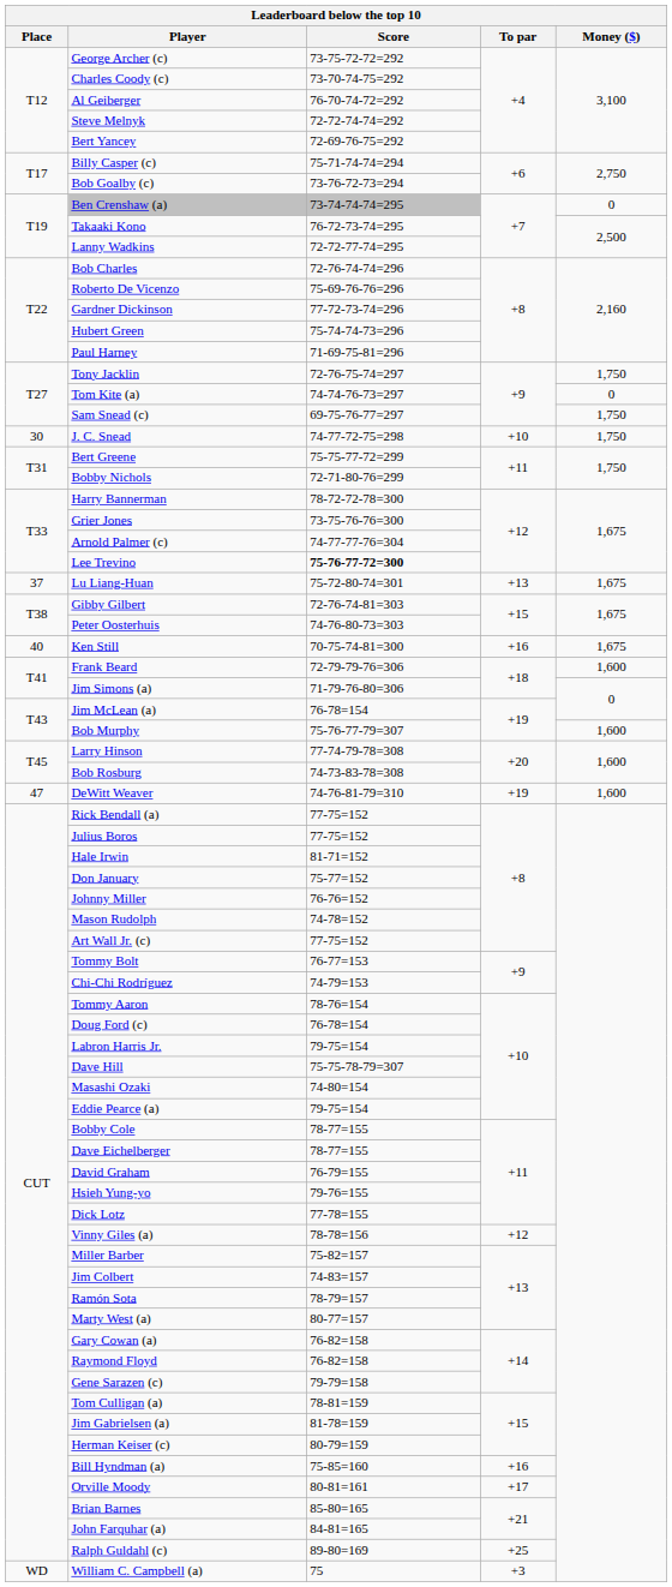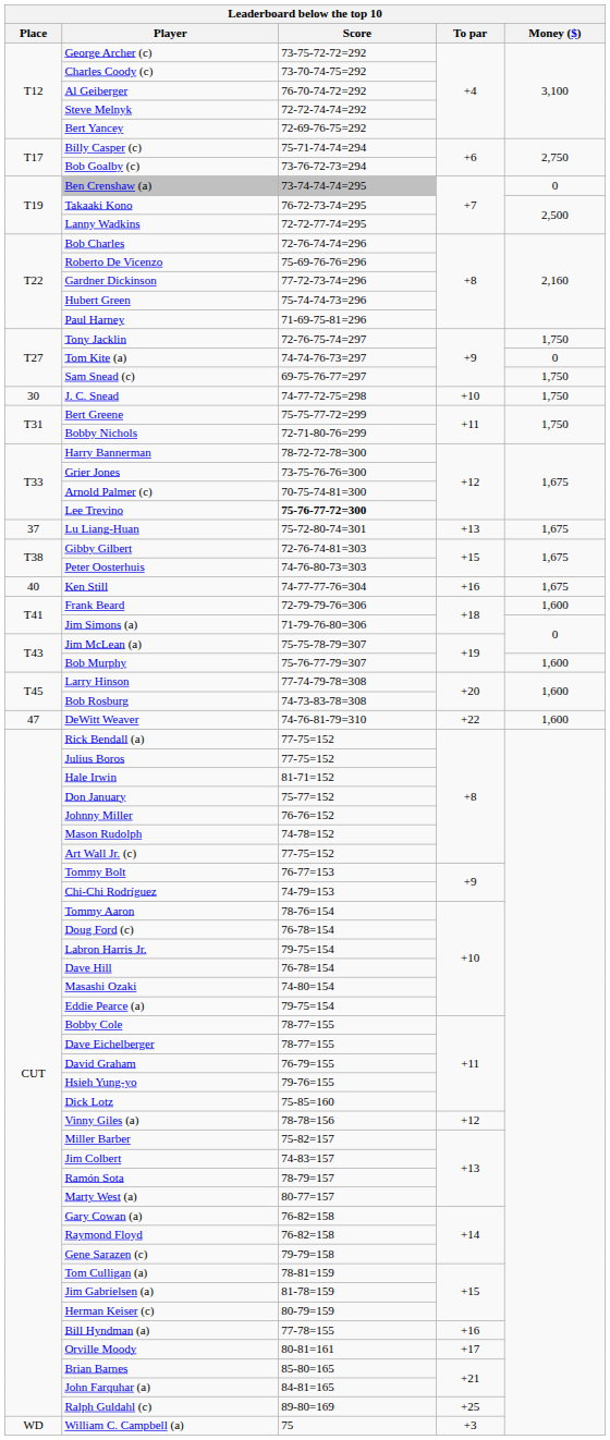Arnold Palmer (c) | Score: 74-77-77-76=304 -> 70-75-74-81=300
Ken Still | Score: 70-75-74-81=300 -> 74-77-77-76=304
Jim McLean (a) | Score: 76-78=154 -> 75-75-78-79=307
DeWitt Weaver | To par: +19 -> +22
Dave Hill | Score: 75-75-78-79=307 -> 76-78=154
Dick Lotz | Score: 77-78=155 -> 75-85=160
Bill Hyndman (a) | Score: 75-85=160 -> 77-78=155
